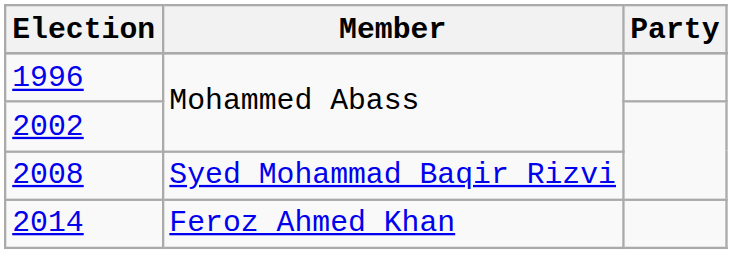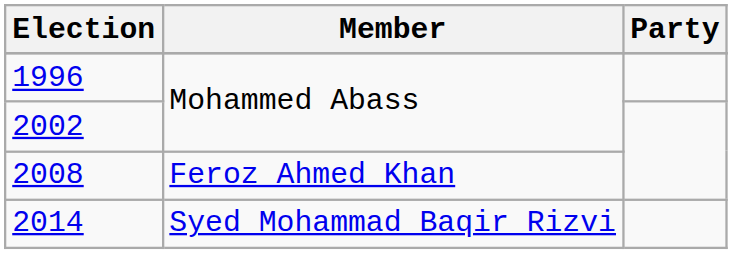2008 | Member: Syed Mohammad Baqir Rizvi -> Feroz Ahmed Khan
2014 | Member: Feroz Ahmed Khan -> Syed Mohammad Baqir Rizvi
